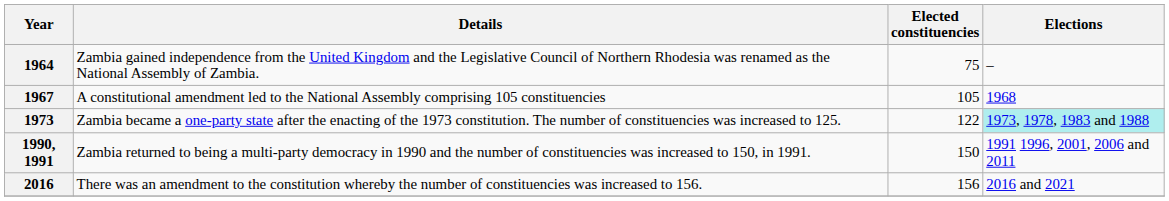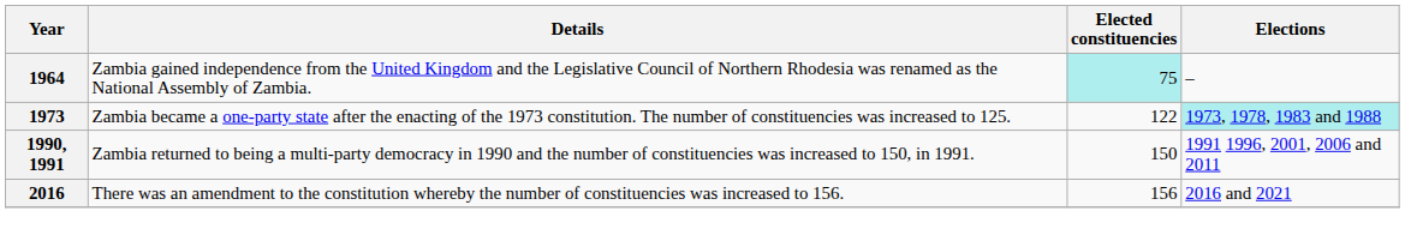1964 | Elected constituencies: no background -> paleturquoise background
- row: 1967 | A constitutional amendment led to the National Assembly comprising 105 constituencies | 105 | 1968
